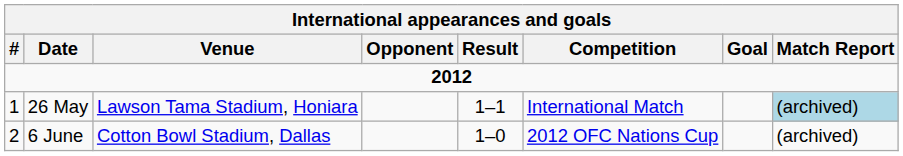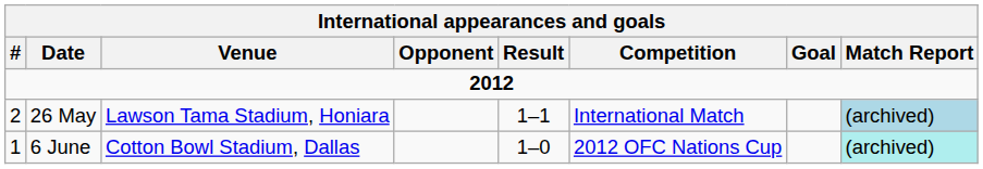26 May | #: 1 -> 2
6 June | #: 2 -> 1
6 June | Match Report: no background -> paleturquoise background
